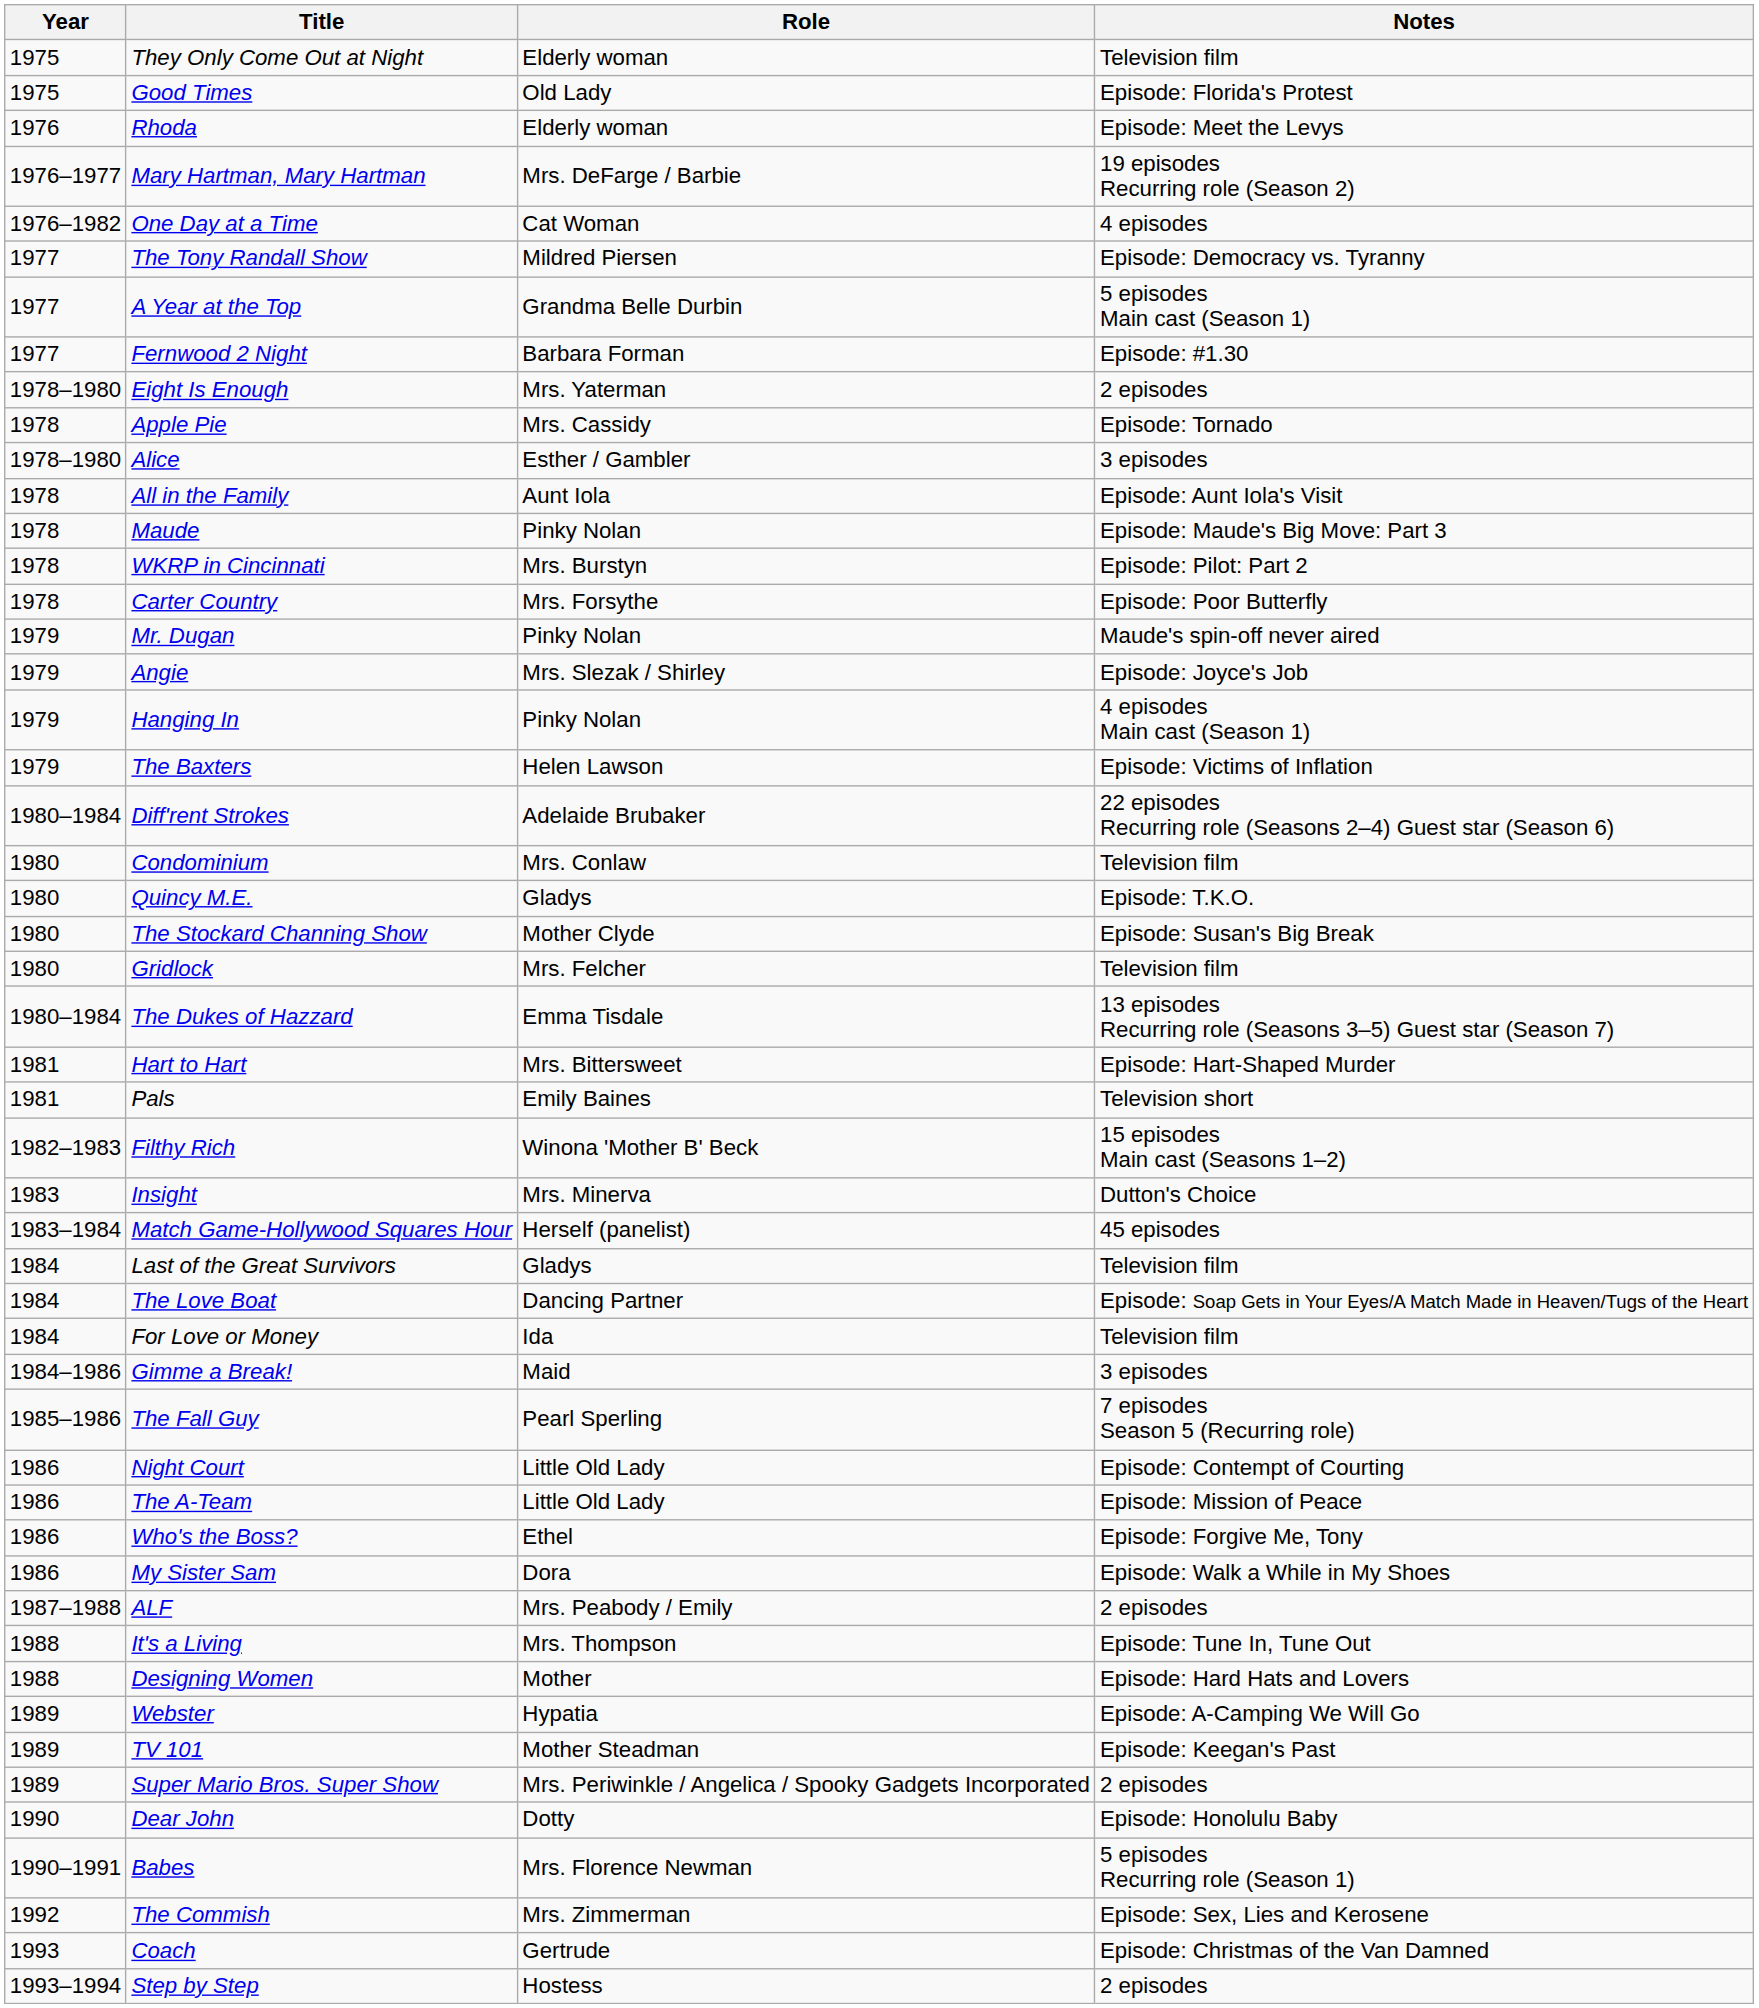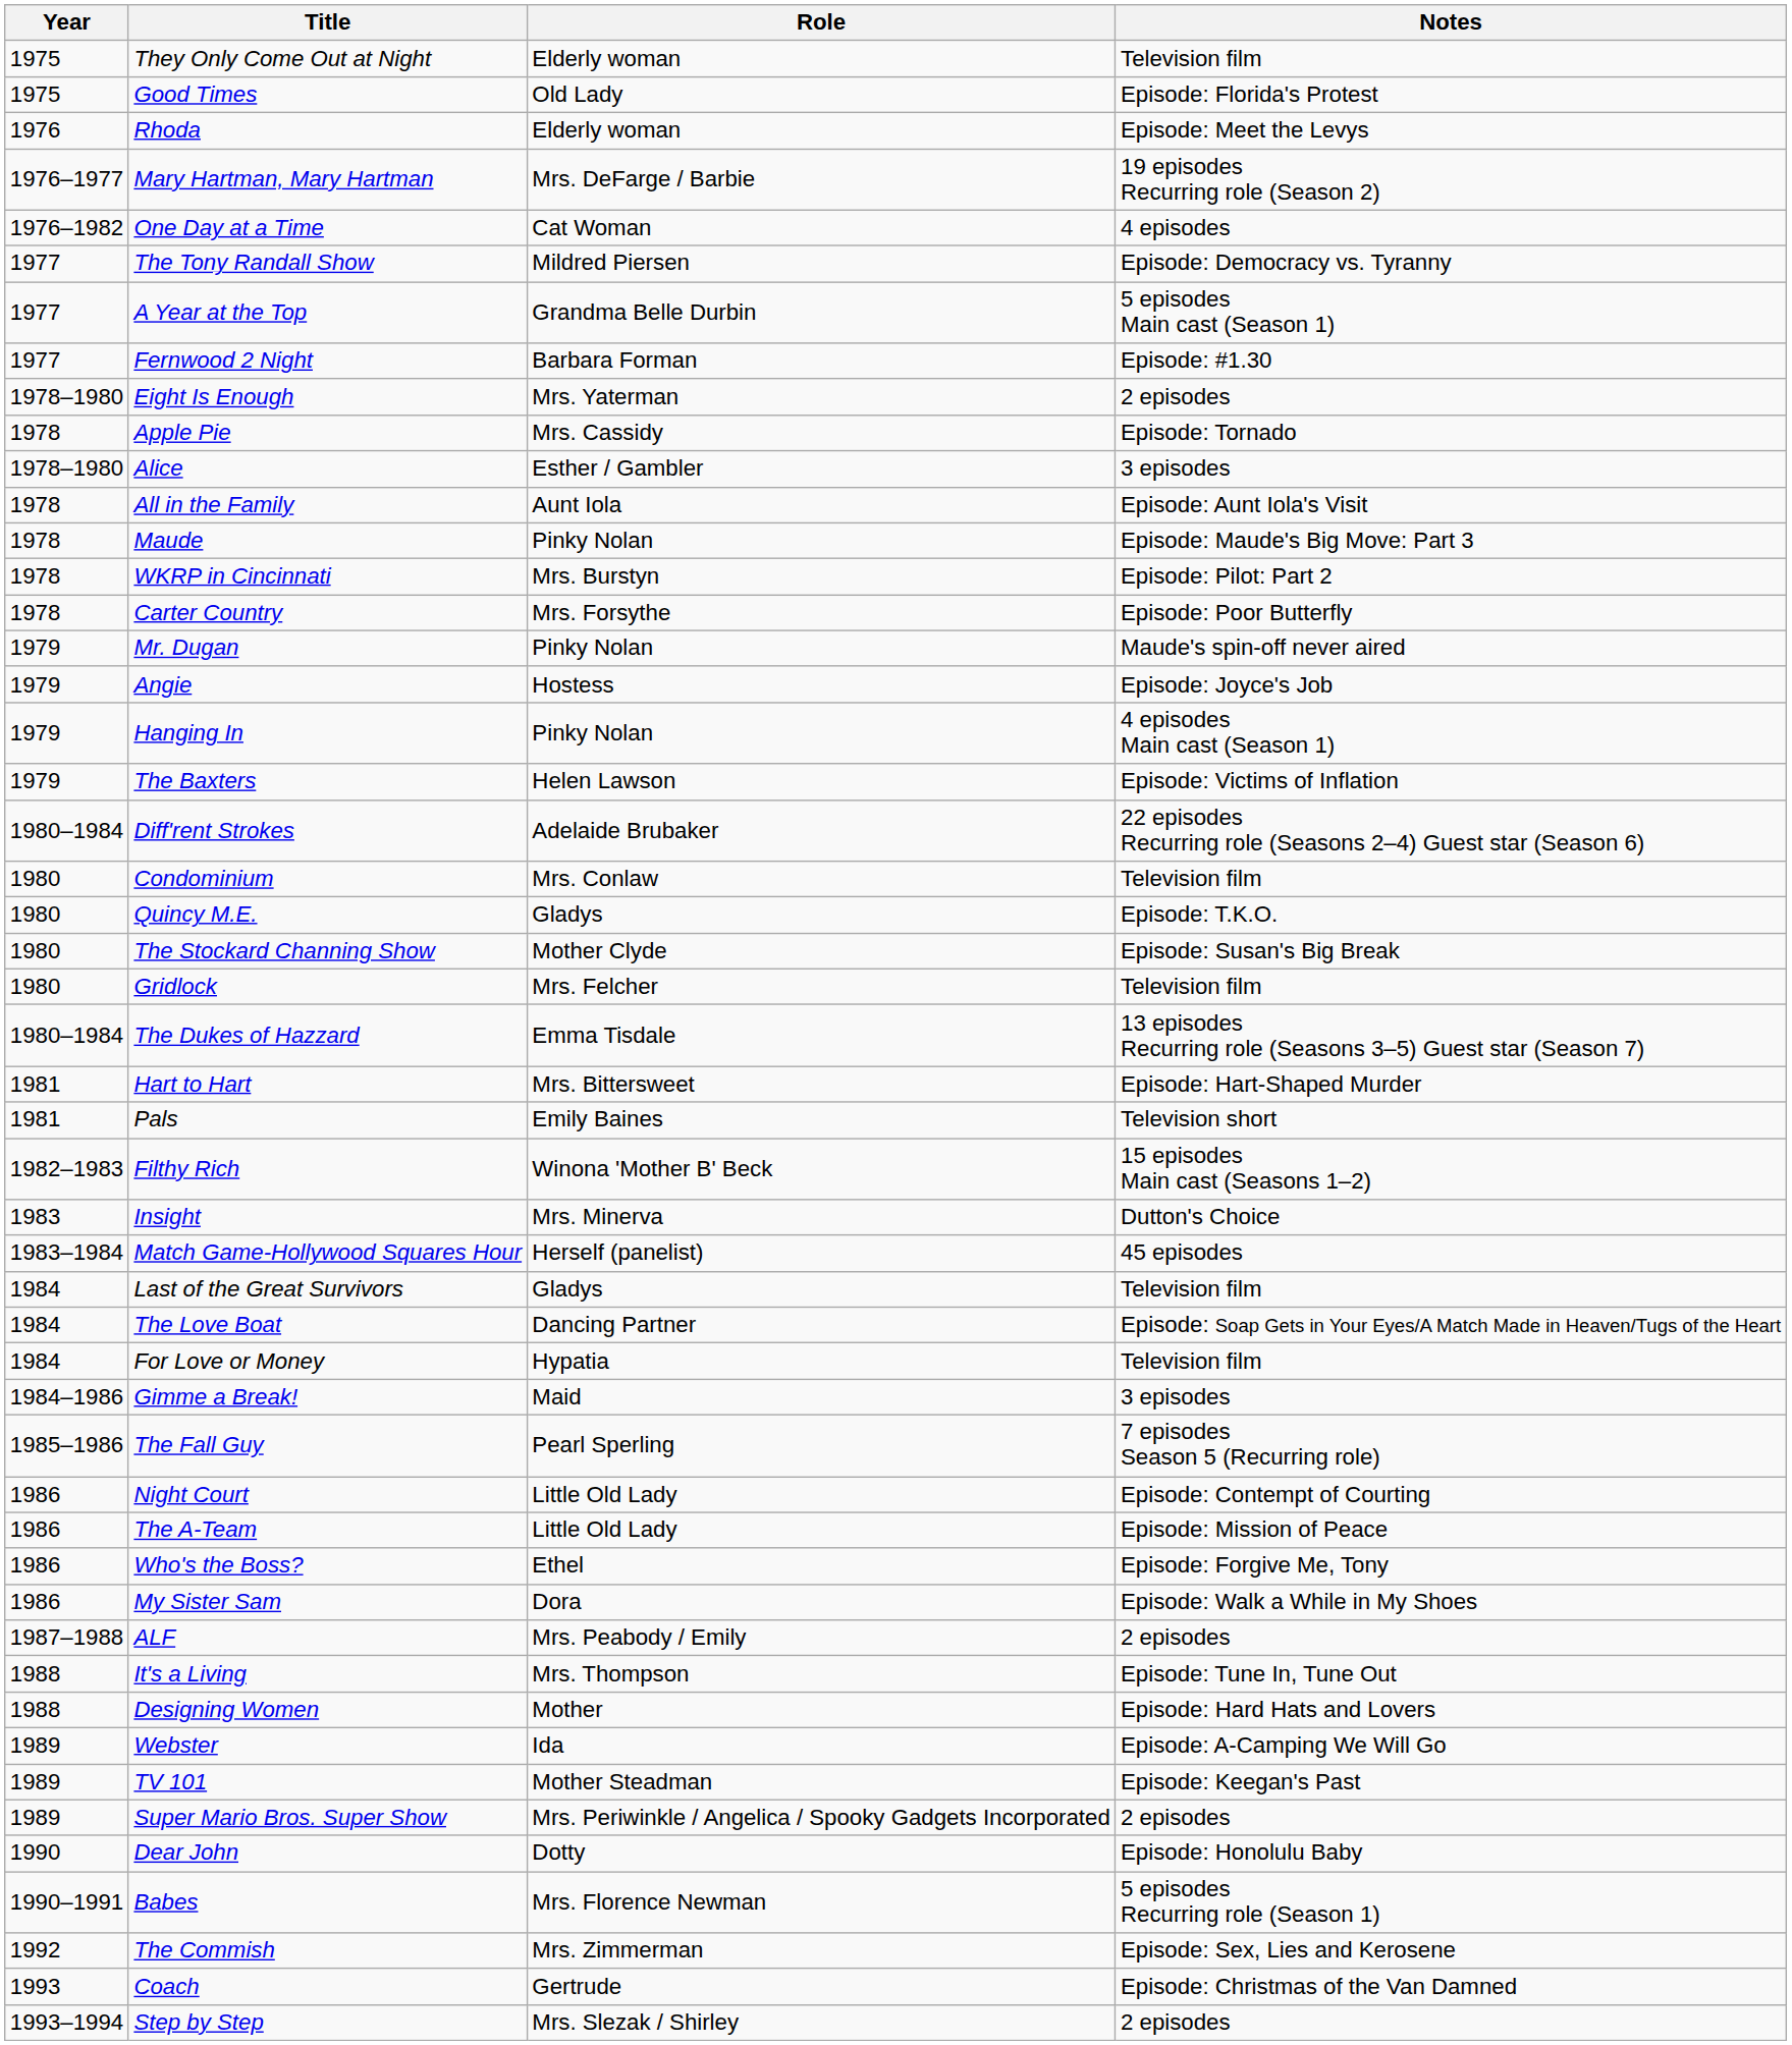Angie | Role: Mrs. Slezak / Shirley -> Hostess
For Love or Money | Role: Ida -> Hypatia
Webster | Role: Hypatia -> Ida
Step by Step | Role: Hostess -> Mrs. Slezak / Shirley
